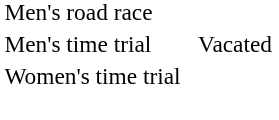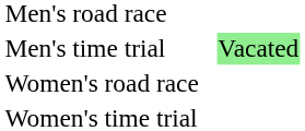Men's time trial | column 4: no background -> lightgreen background
+ row: Women's road race
